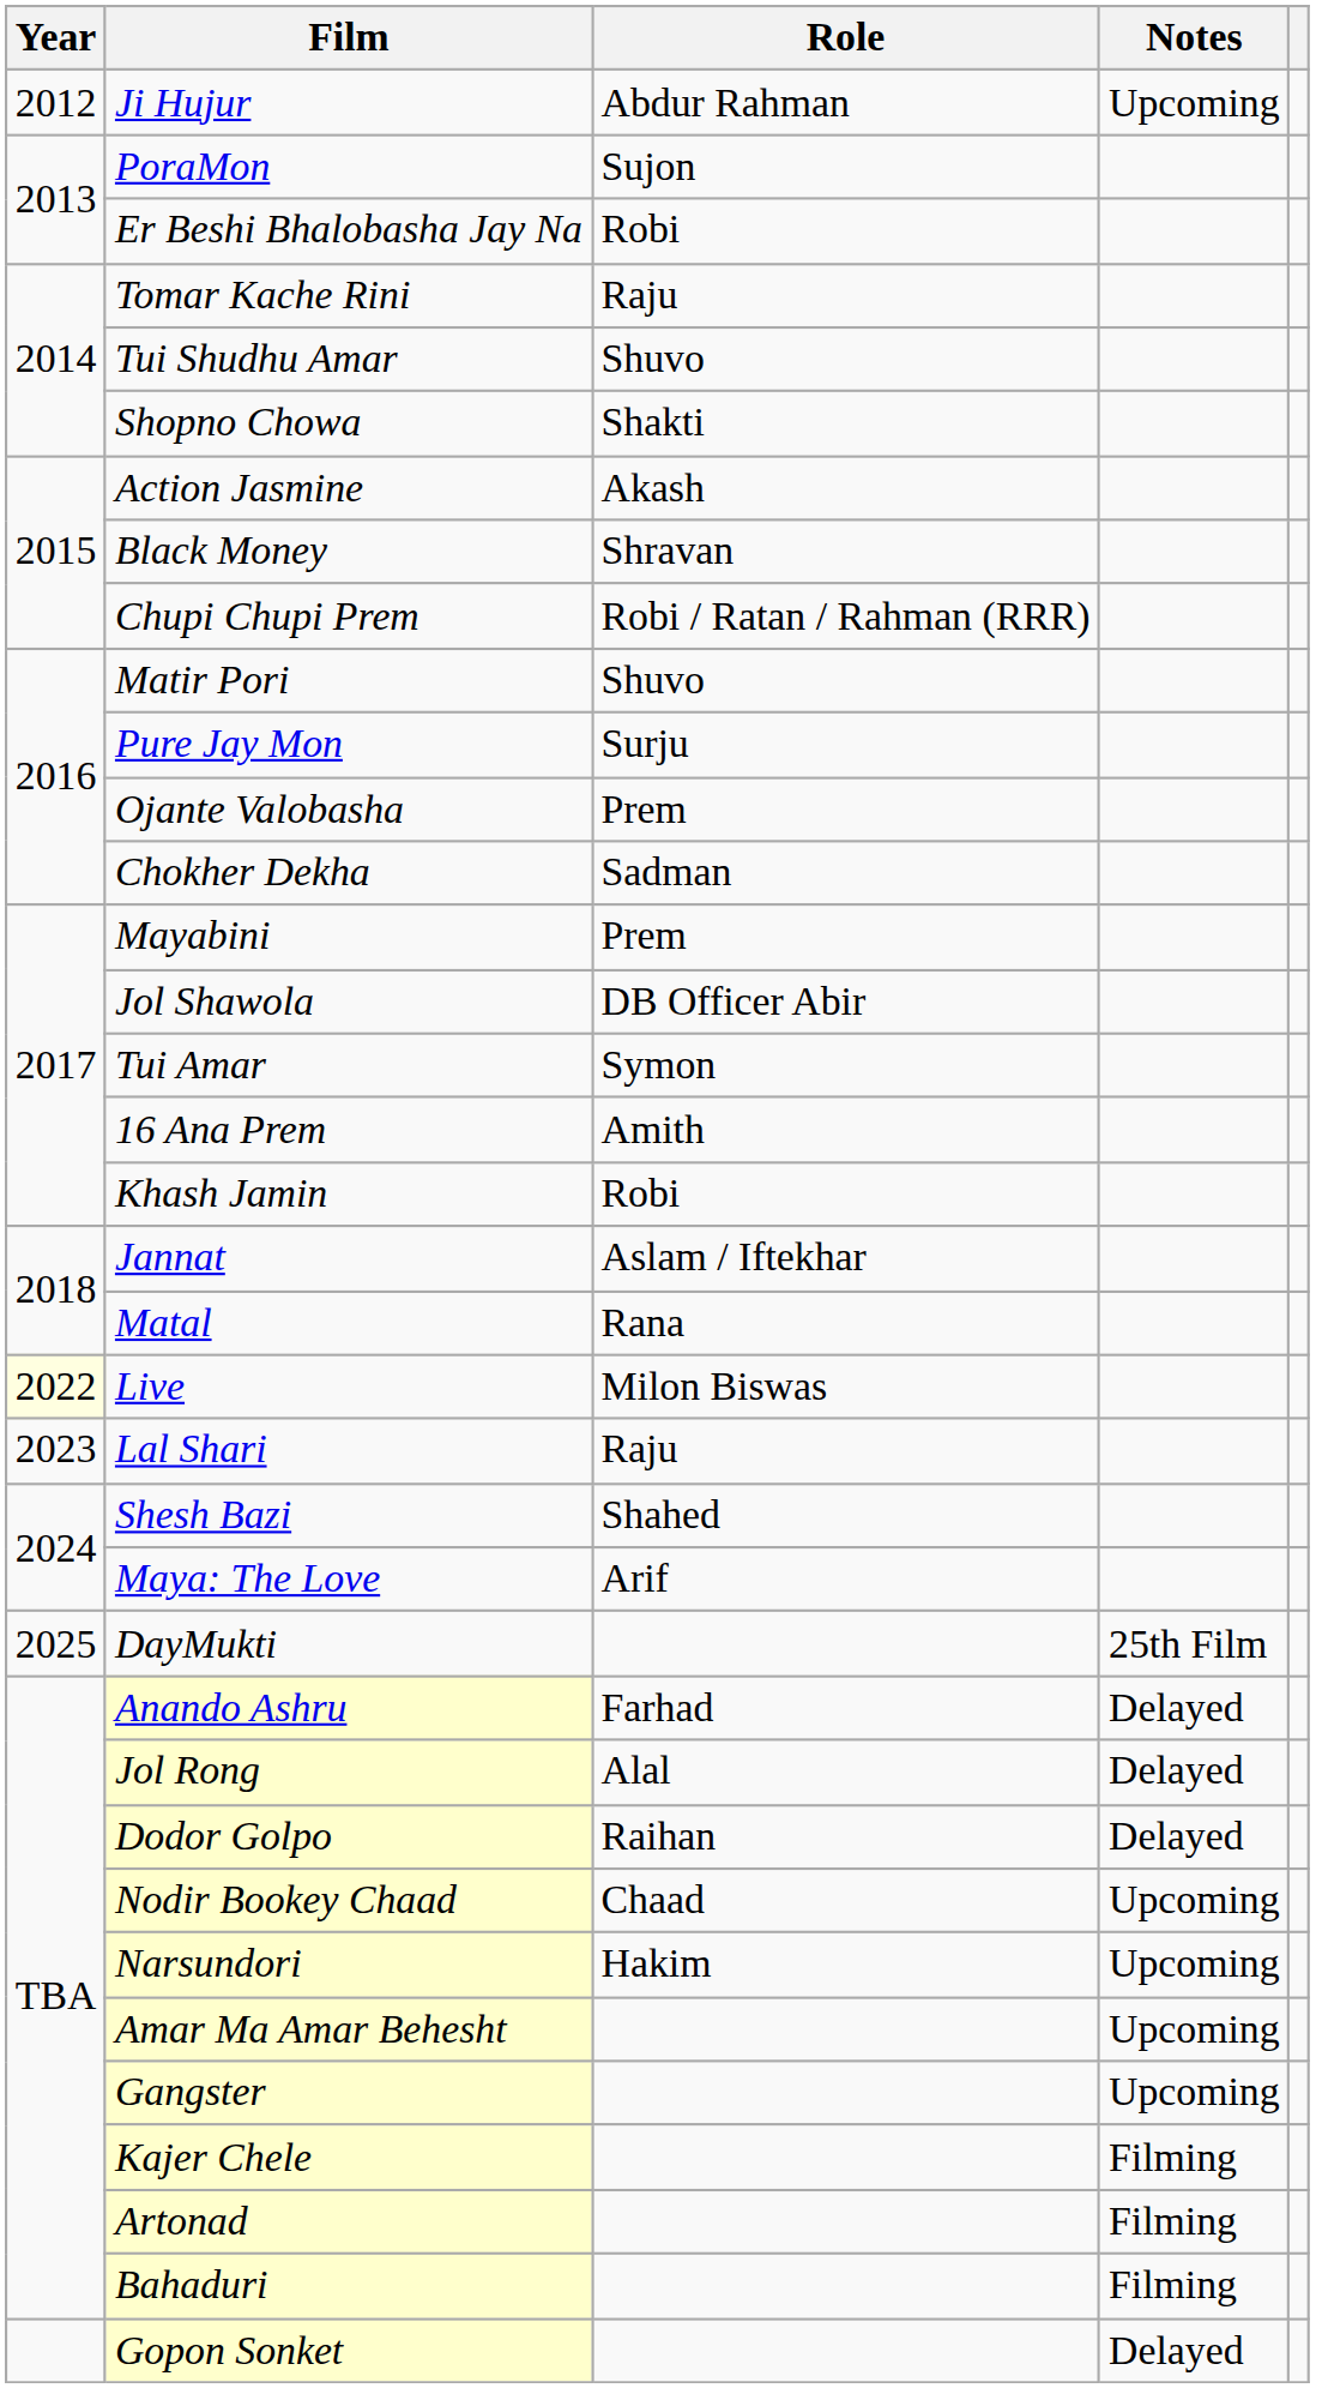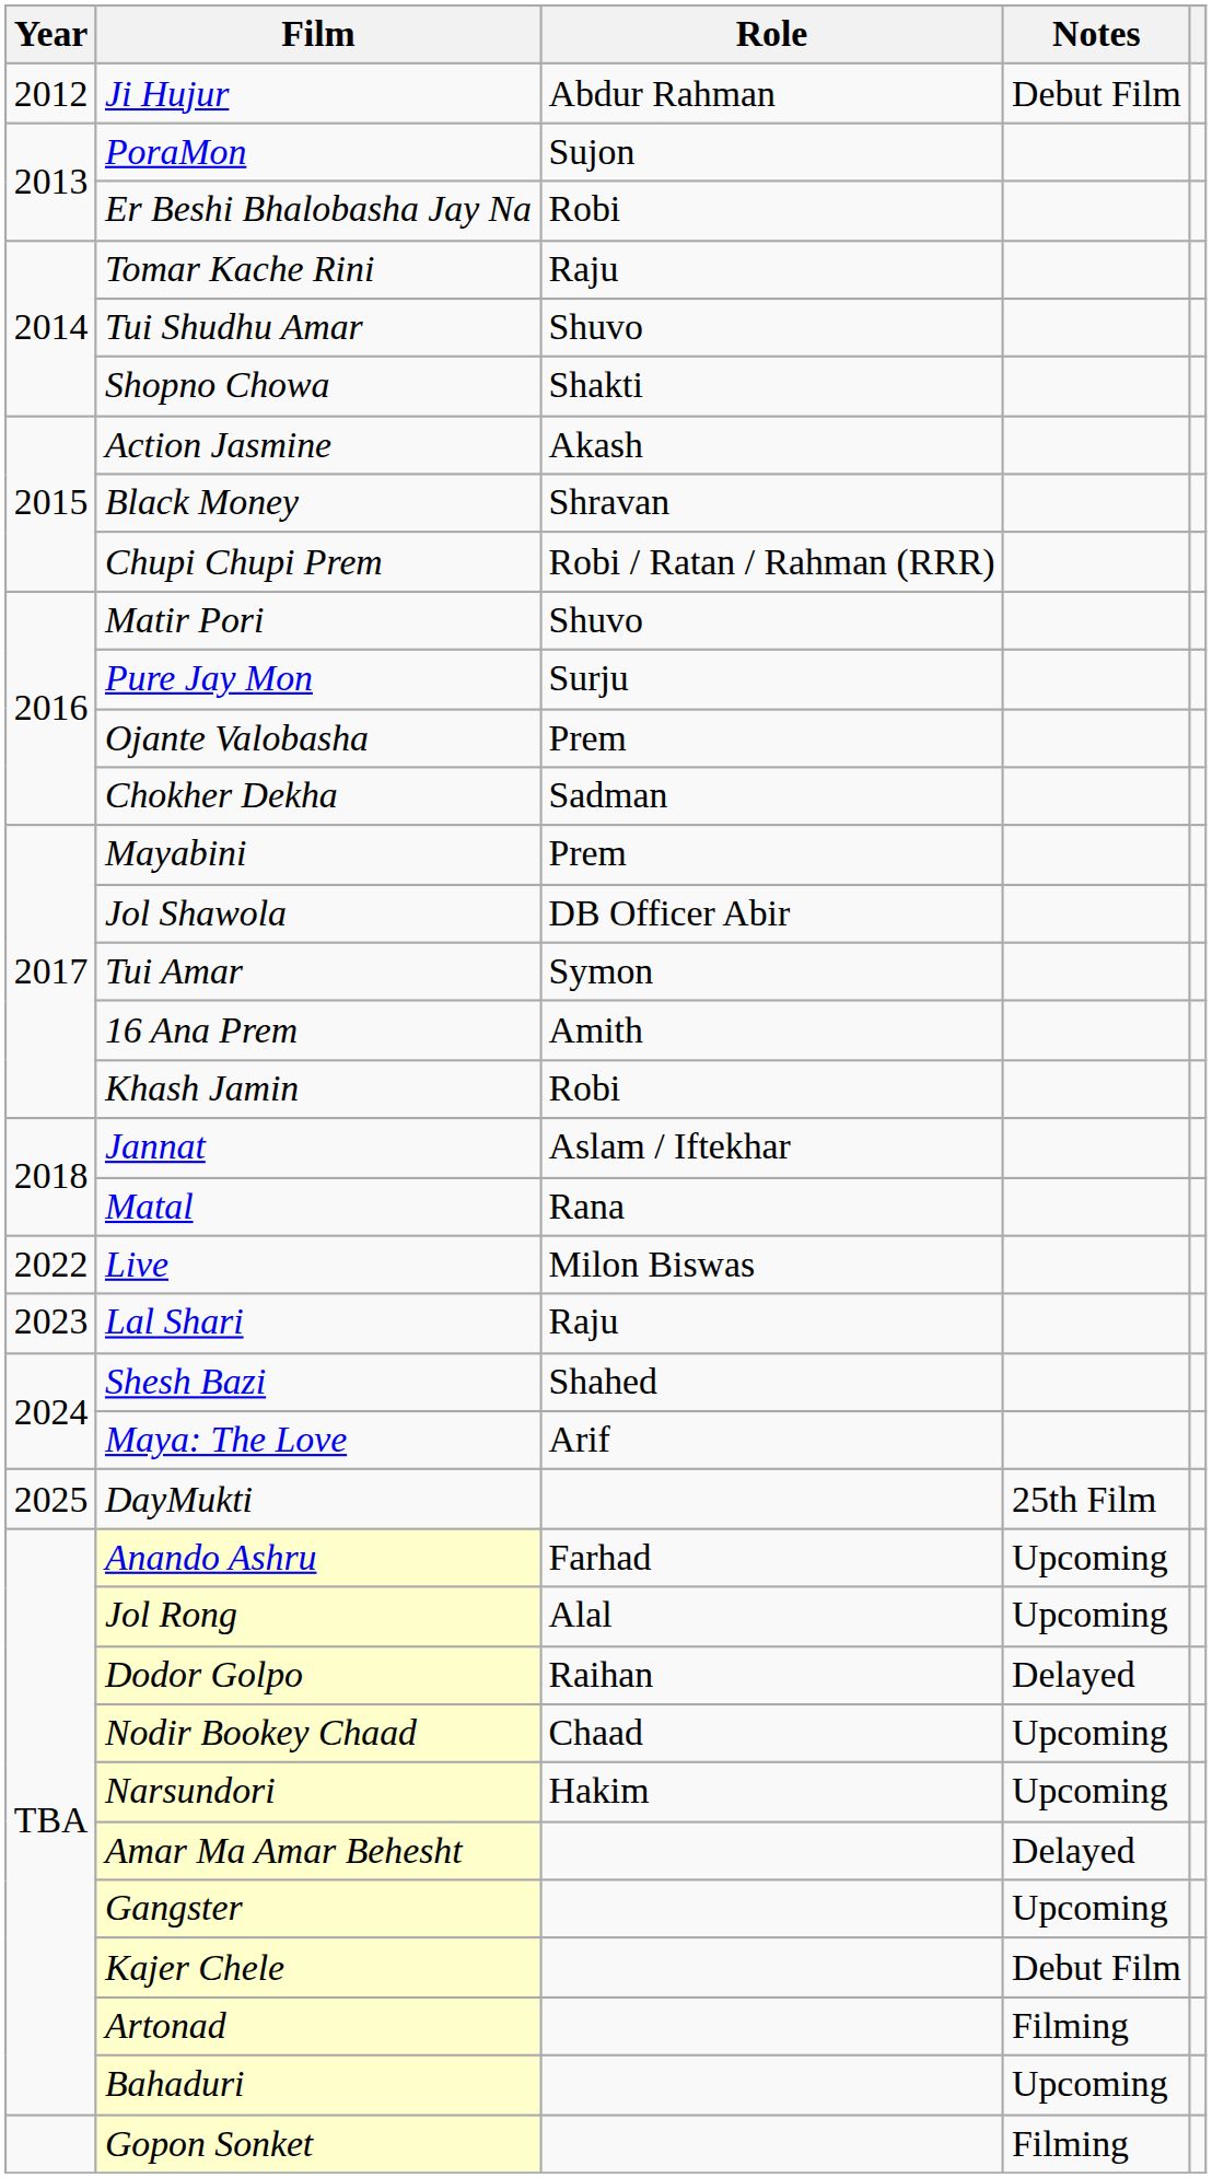Ji Hujur | Notes: Upcoming -> Debut Film
Live | Year: lightyellow background -> no background
Anando Ashru | Notes: Delayed -> Upcoming
Jol Rong | Notes: Delayed -> Upcoming
Amar Ma Amar Behesht | Notes: Upcoming -> Delayed
Kajer Chele | Notes: Filming -> Debut Film
Bahaduri | Notes: Filming -> Upcoming
Gopon Sonket | Notes: Delayed -> Filming
